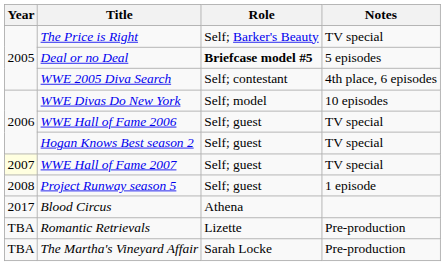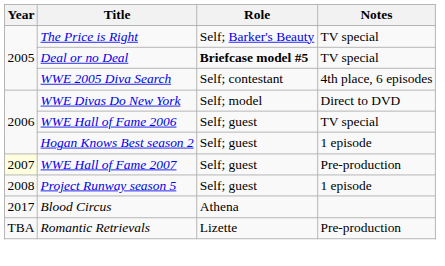Deal or no Deal | Notes: 5 episodes -> TV special
WWE Divas Do New York | Notes: 10 episodes -> Direct to DVD
Hogan Knows Best season 2 | Notes: TV special -> 1 episode
WWE Hall of Fame 2007 | Notes: TV special -> Pre-production
- row: TBA | The Martha's Vineyard Affair | Sarah Locke | Pre-production
